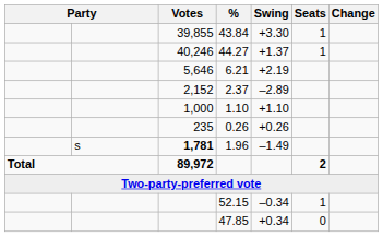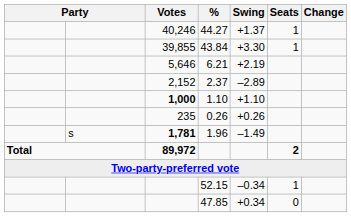rows swapped: 44.27 <-> 43.84
1.10 | Votes: normal -> bold
